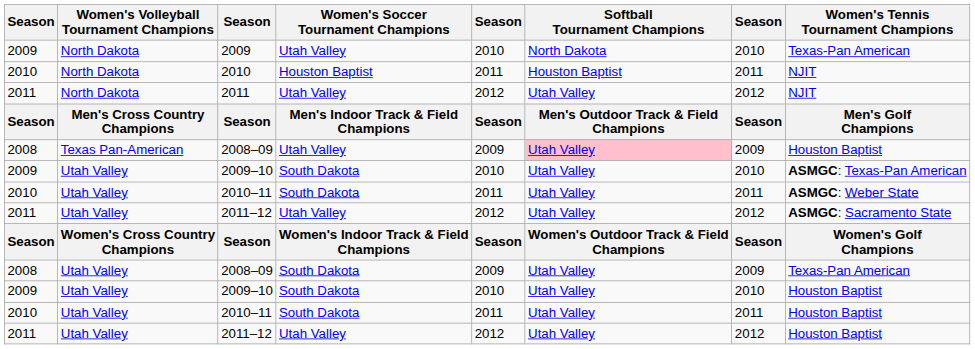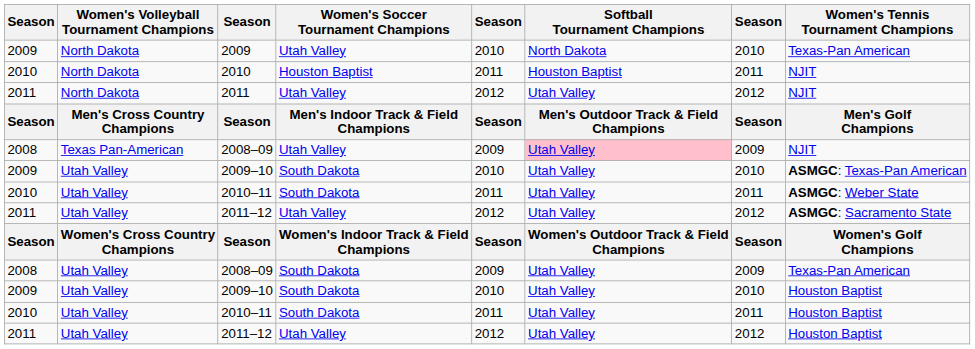Texas Pan-American / 2008–09 | Women's Tennis Tournament Champions: Houston Baptist -> NJIT
